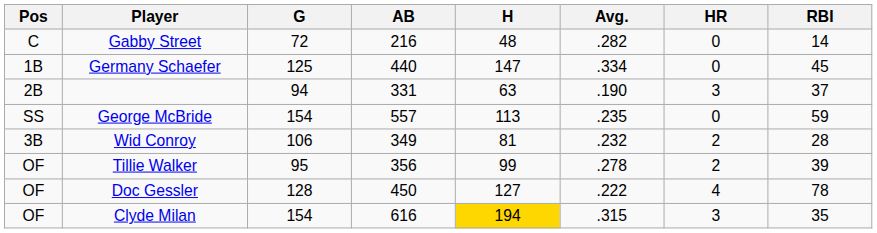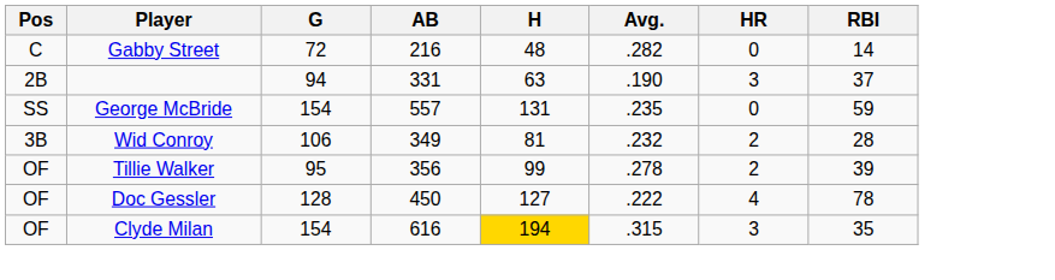- row: 1B | Germany Schaefer | 125 | 440 | 147 | .334 | 0 | 45
George McBride | H: 113 -> 131
